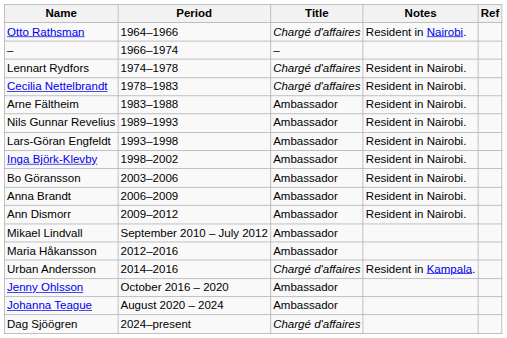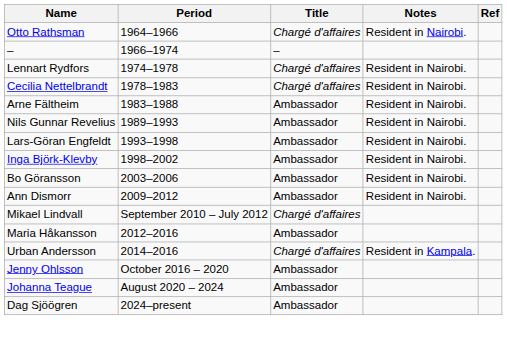- row: Anna Brandt | 2006–2009 | Ambassador | Resident in Nairobi.
Mikael Lindvall | Title: Ambassador -> Chargé d'affaires
Dag Sjöögren | Title: Chargé d'affaires -> Ambassador
